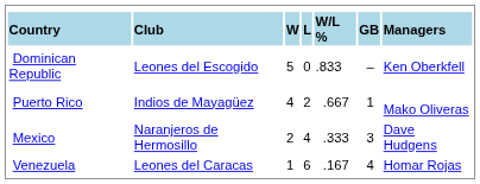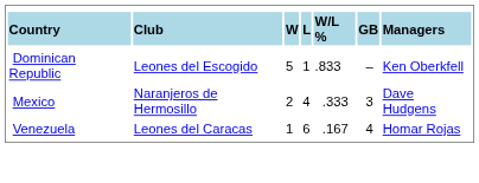Dominican Republic | column 4: 0 -> 1
- row: Puerto Rico | Indios de Mayagüez | 4 | 2 | .667 | 1 | Mako Oliveras
